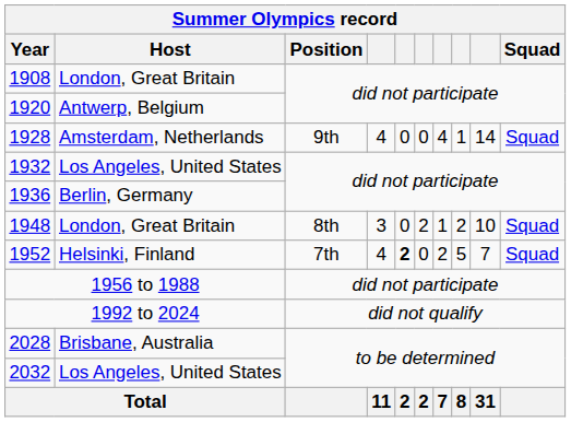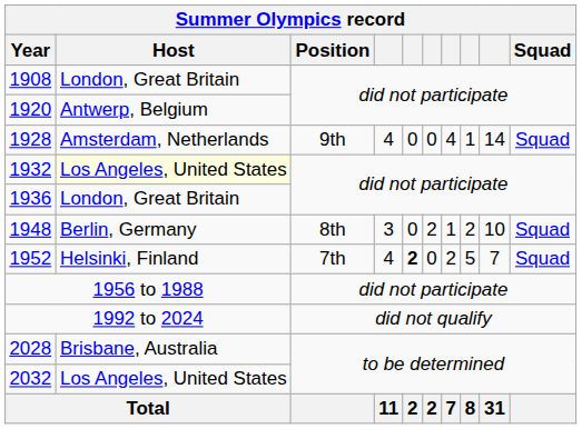1932 | Host: no background -> lightyellow background
1936 | Host: Berlin, Germany -> London, Great Britain
1948 | Host: London, Great Britain -> Berlin, Germany
